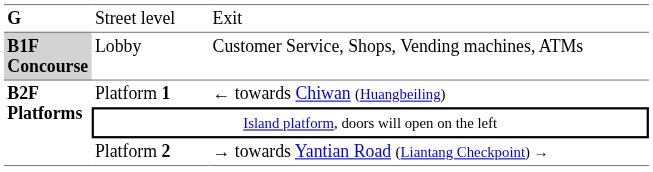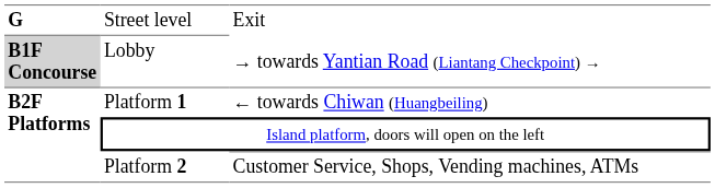Lobby | column 3: Customer Service, Shops, Vending machines, ATMs -> → towards Yantian Road (Liantang Checkpoint) →
Platform 2 | column 3: → towards Yantian Road (Liantang Checkpoint) → -> Customer Service, Shops, Vending machines, ATMs
